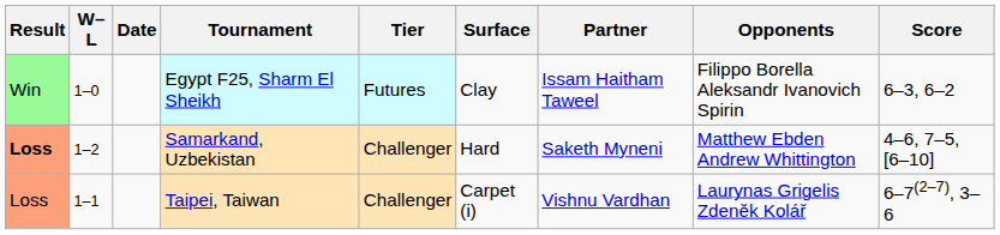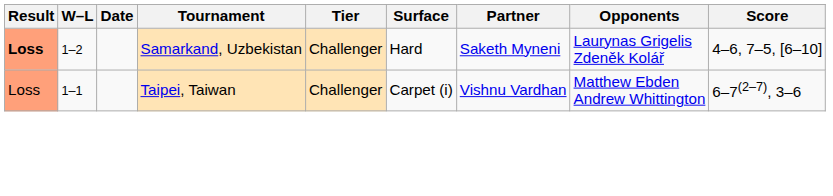- row: Win | 1–0 | Egypt F25, Sharm El Sheikh | Futures | Clay | Issam Haitham Taweel | Filippo Borella Aleksandr Ivanovich Spirin | 6–3, 6–2
Samarkand, Uzbekistan | Opponents: Matthew Ebden Andrew Whittington -> Laurynas Grigelis Zdeněk Kolář
Taipei, Taiwan | Opponents: Laurynas Grigelis Zdeněk Kolář -> Matthew Ebden Andrew Whittington
